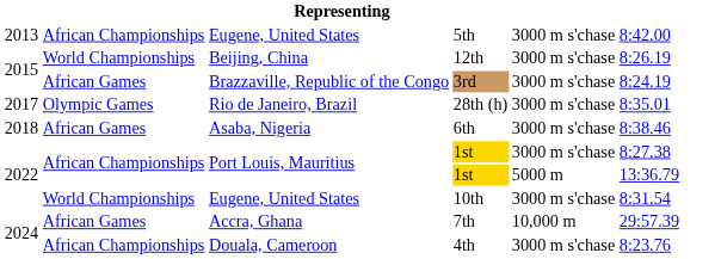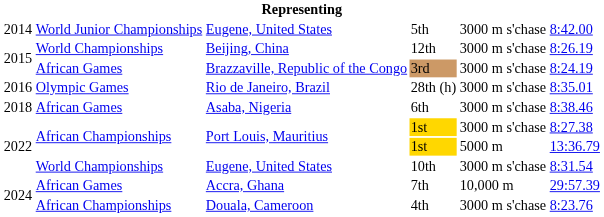5th | column 1: 2013 -> 2014
5th | column 2: African Championships -> World Junior Championships
28th (h) | column 1: 2017 -> 2016
